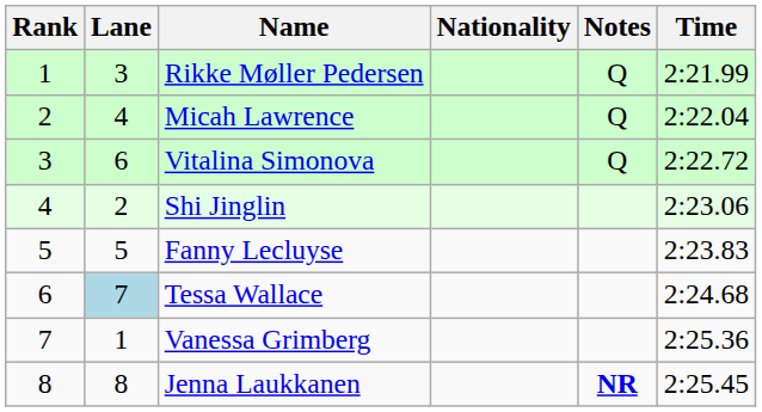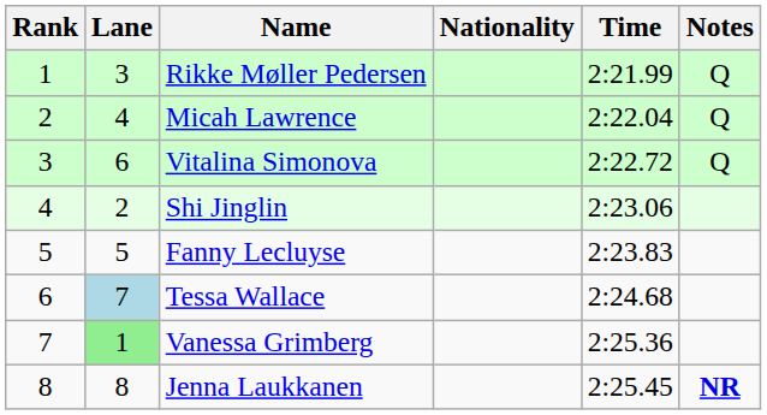columns swapped: Time <-> Notes
Vanessa Grimberg | Lane: no background -> lightgreen background
